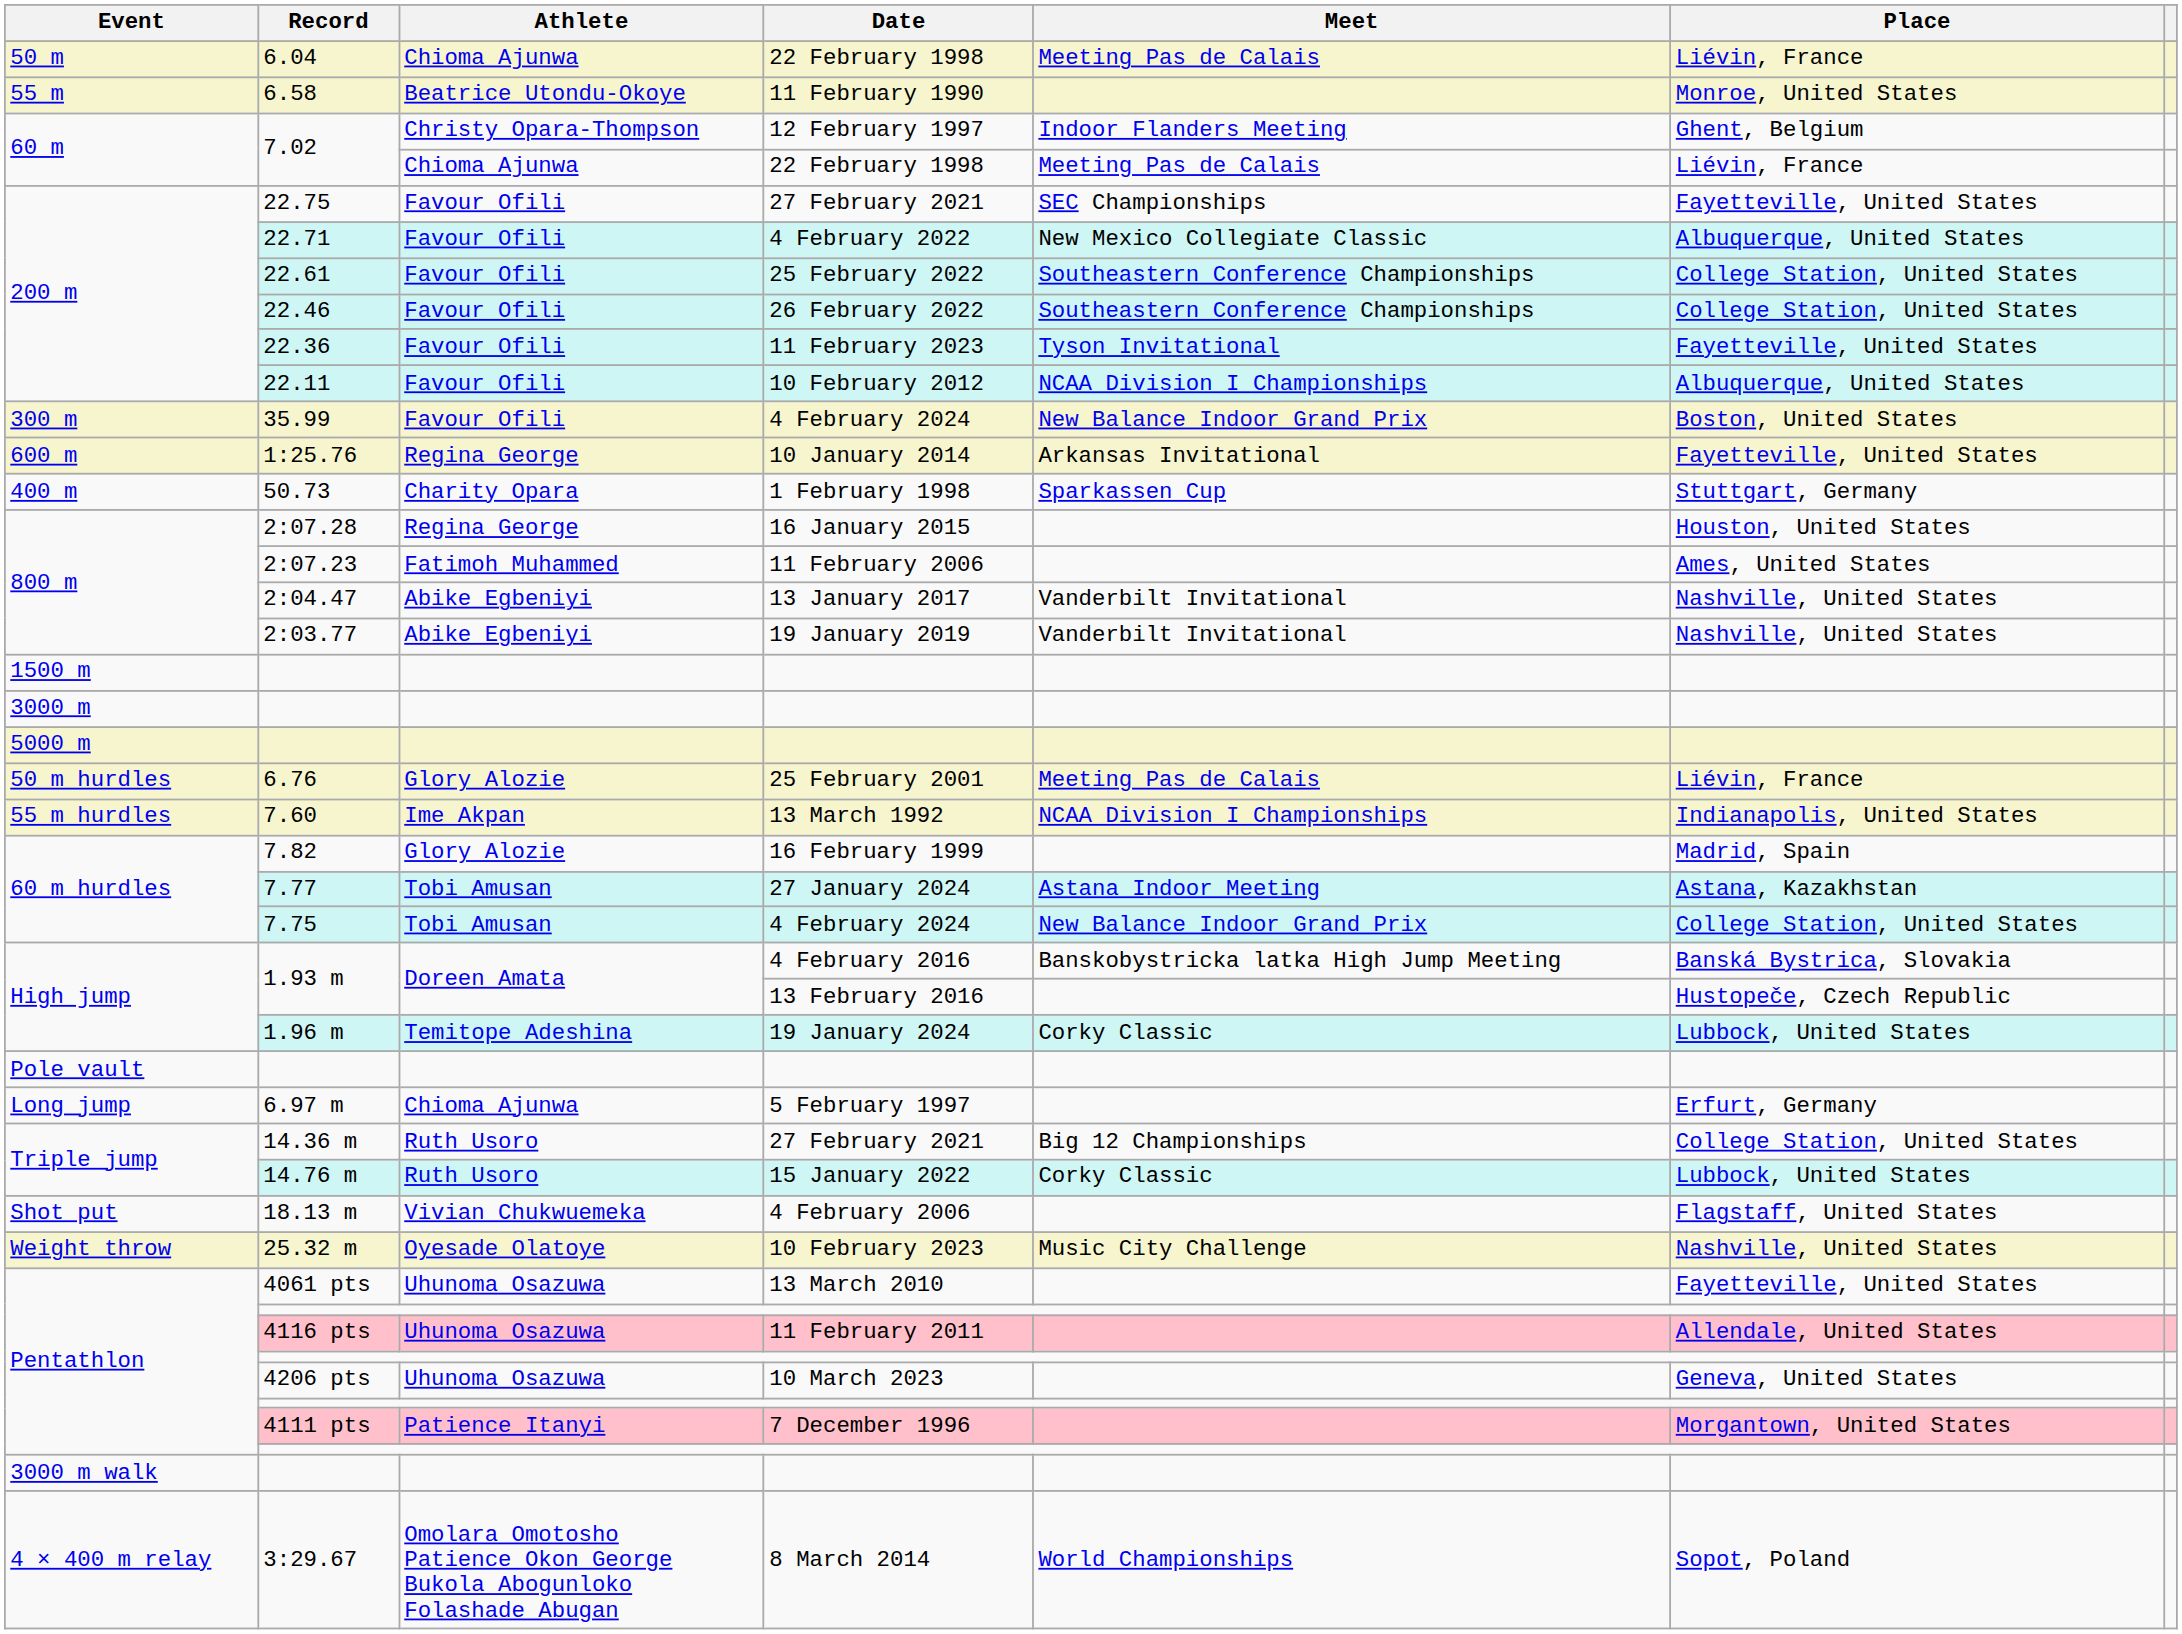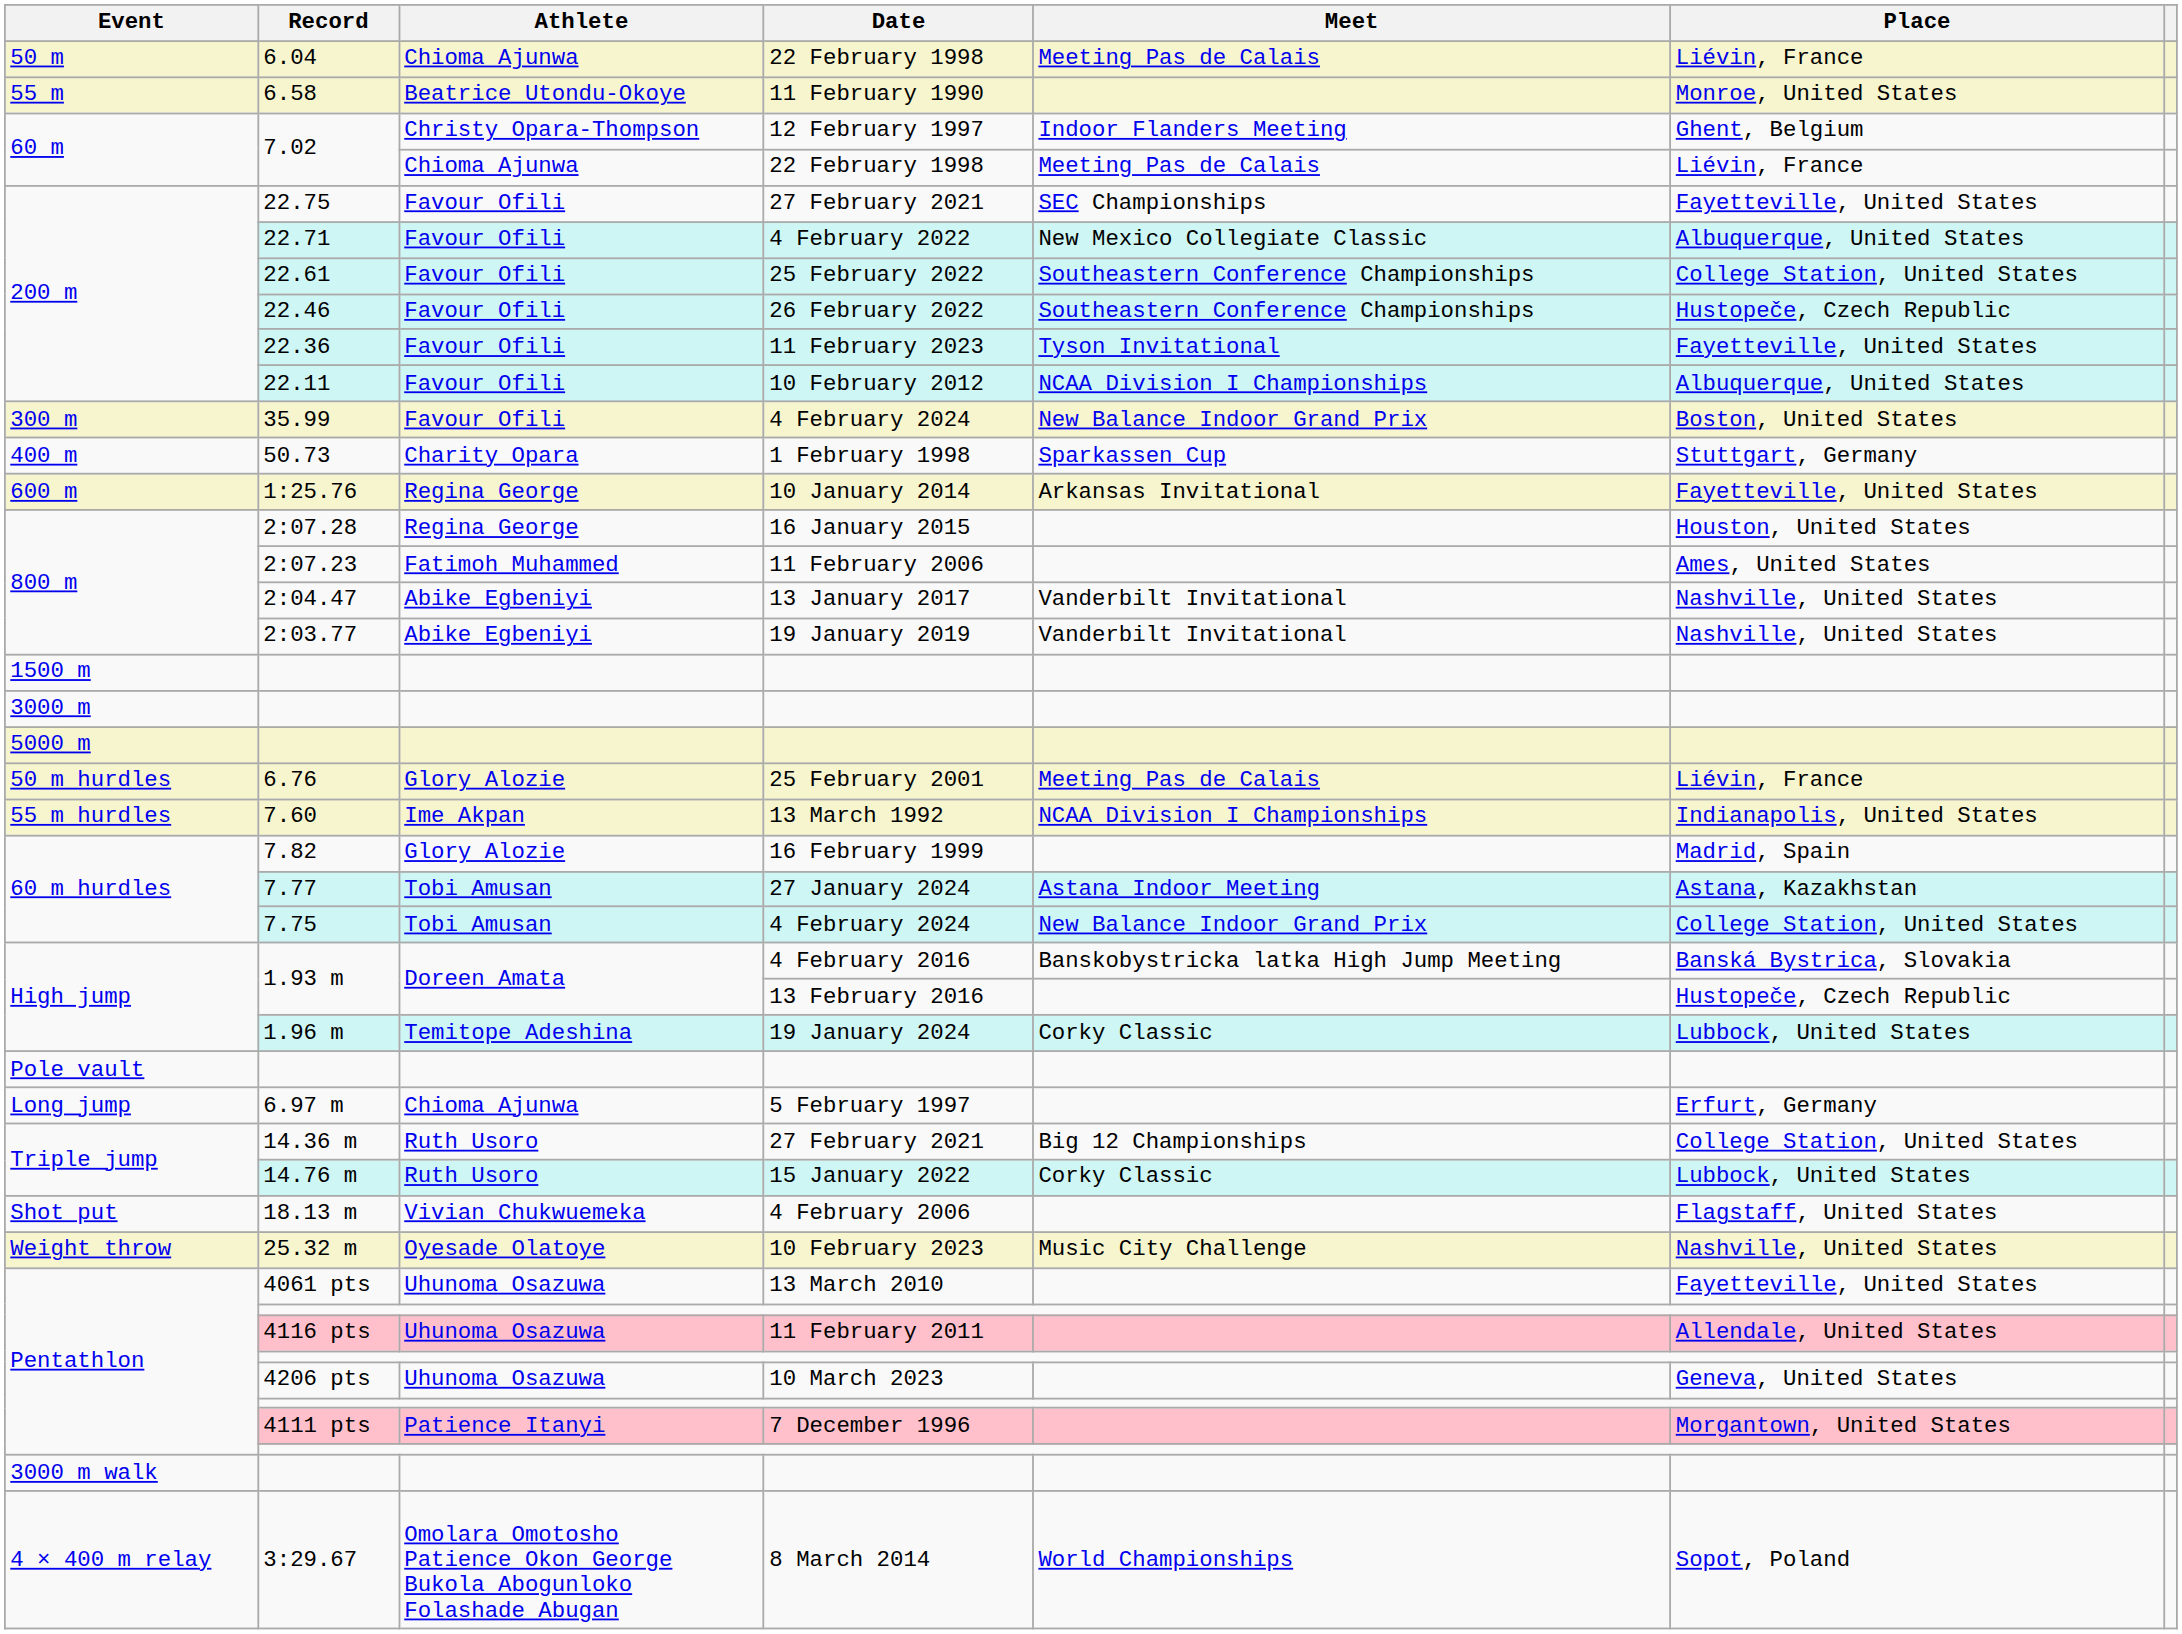22.46 | Place: College Station, United States -> Hustopeče, Czech Republic
rows swapped: 50.73 <-> 1:25.76
